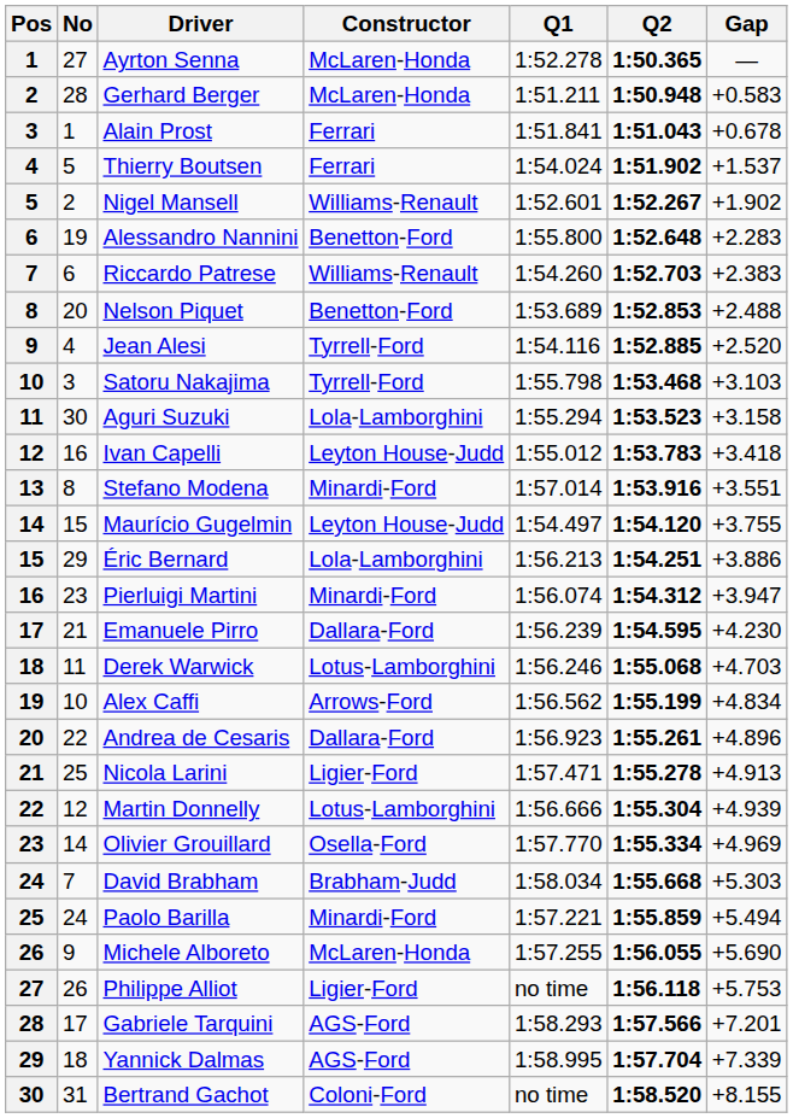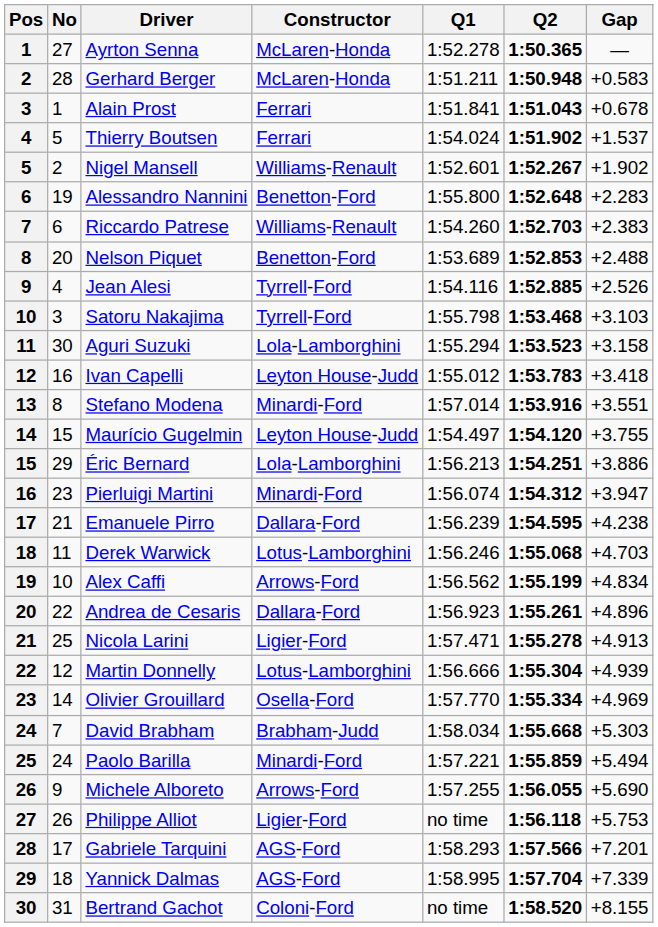Jean Alesi | Gap: +2.520 -> +2.526
Emanuele Pirro | Gap: +4.230 -> +4.238
Michele Alboreto | Constructor: McLaren-Honda -> Arrows-Ford
